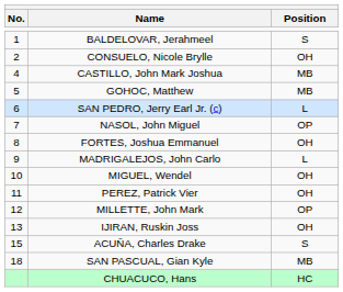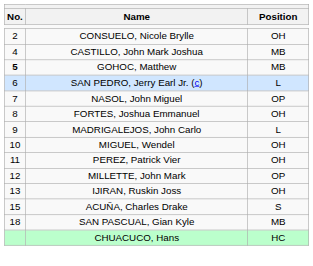- row: 1 | BALDELOVAR, Jerahmeel | S
GOHOC, Matthew | No.: normal -> bold
